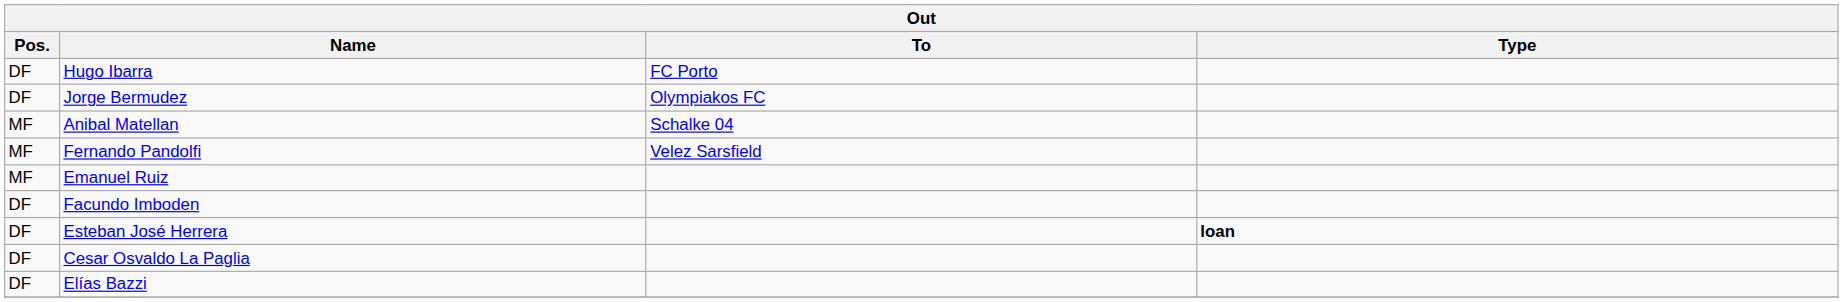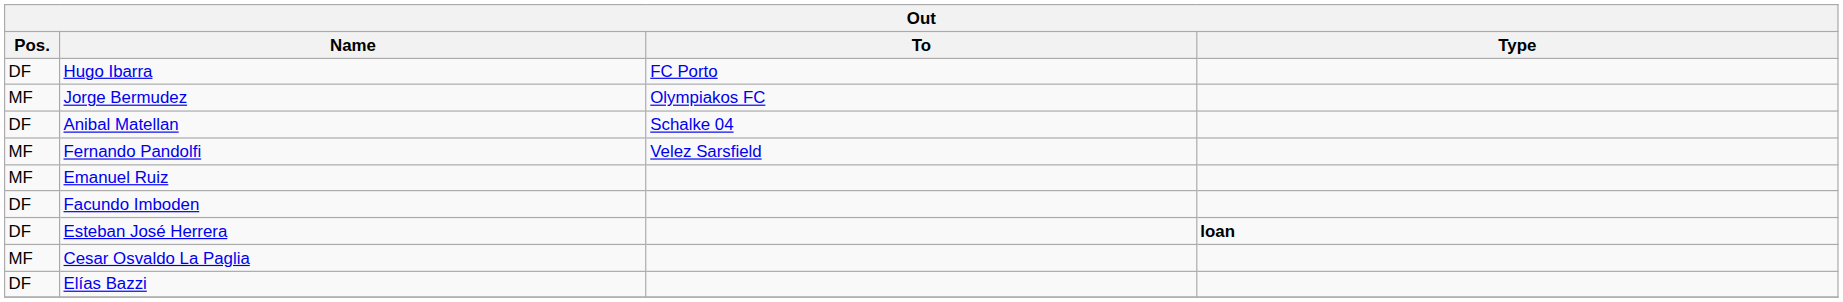Jorge Bermudez | Pos.: DF -> MF
Anibal Matellan | Pos.: MF -> DF
Cesar Osvaldo La Paglia | Pos.: DF -> MF
